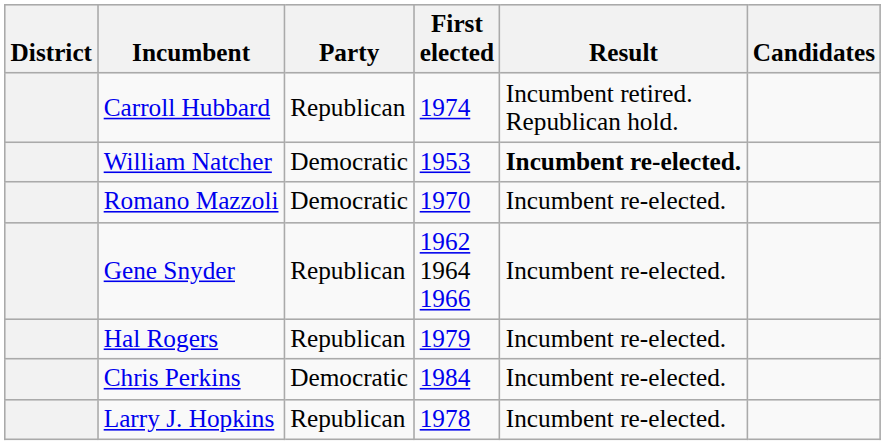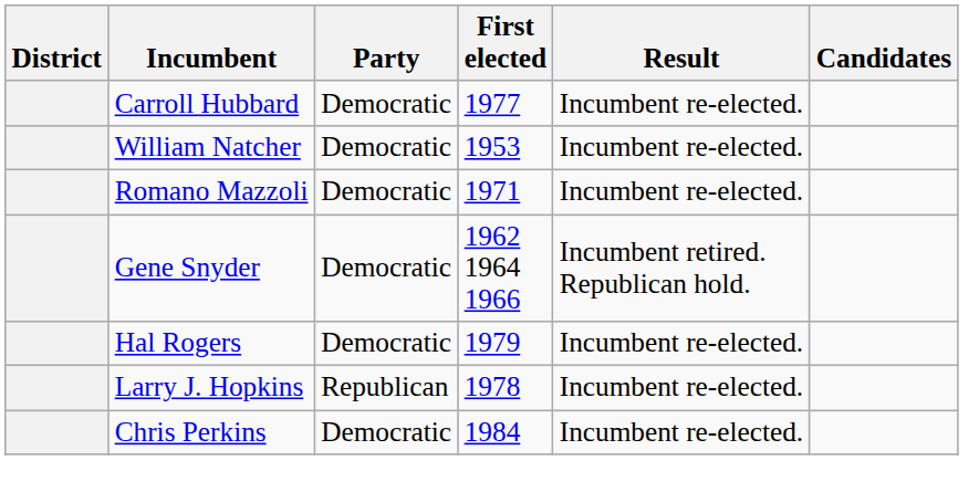Carroll Hubbard | Party: Republican -> Democratic
Carroll Hubbard | First elected: 1974 -> 1977
Carroll Hubbard | Result: Incumbent retired. Republican hold. -> Incumbent re-elected.
William Natcher | Result: bold -> normal
Romano Mazzoli | First elected: 1970 -> 1971
Gene Snyder | Party: Republican -> Democratic
Gene Snyder | Result: Incumbent re-elected. -> Incumbent retired. Republican hold.
Hal Rogers | Party: Republican -> Democratic
rows swapped: Larry J. Hopkins <-> Chris Perkins
